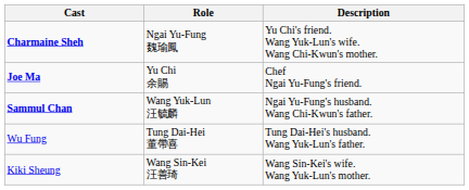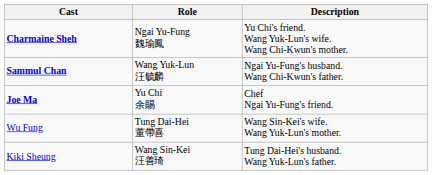rows swapped: Joe Ma <-> Sammul Chan
Wu Fung | Description: Tung Dai-Hei's husband. Wang Yuk-Lun's father. -> Wang Sin-Kei's wife. Wang Yuk-Lun's mother.
Kiki Sheung | Description: Wang Sin-Kei's wife. Wang Yuk-Lun's mother. -> Tung Dai-Hei's husband. Wang Yuk-Lun's father.
